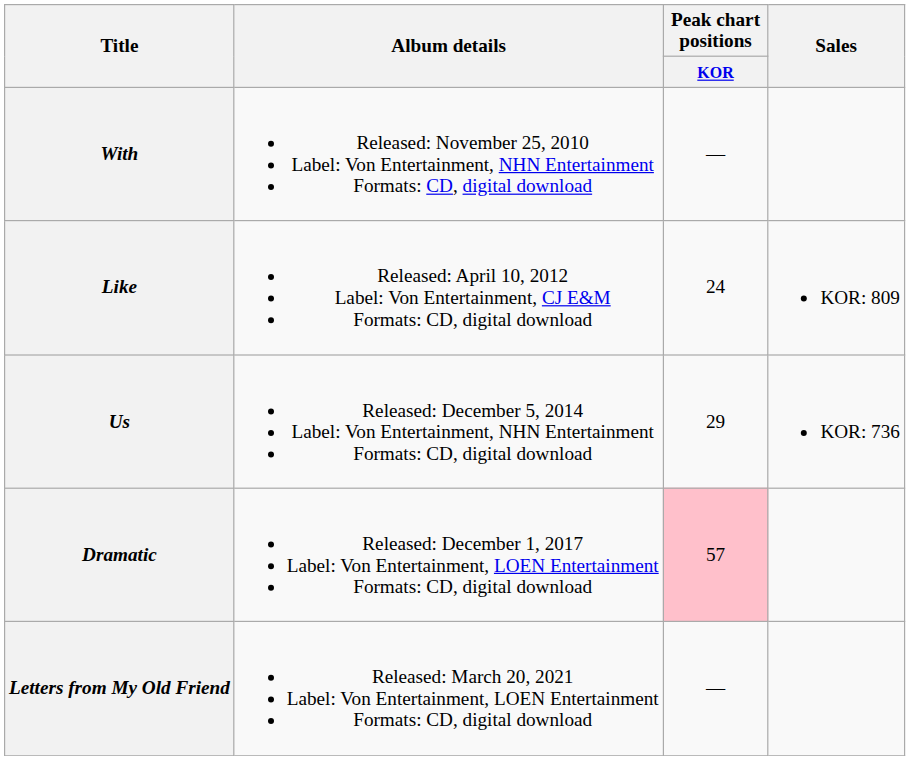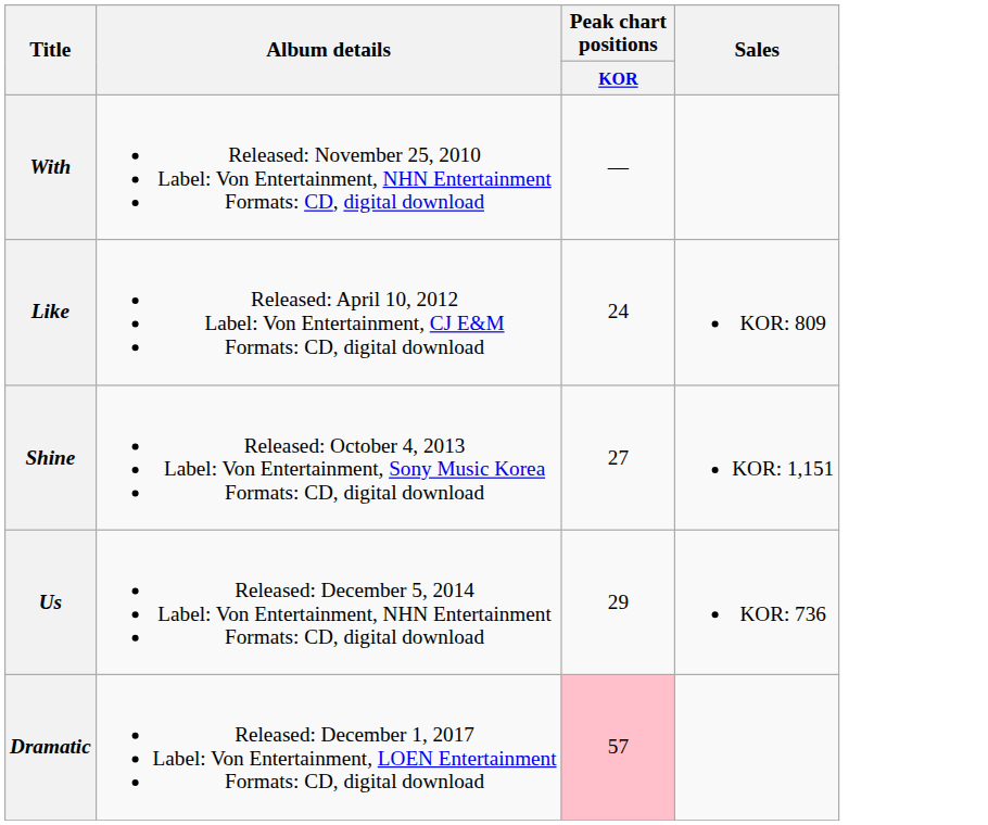+ row: Shine | Released: October 4, 2013 Label: Von Entertainment, Sony Music Korea Formats: CD, digital download | 27 | KOR: 1,151
- row: Letters from My Old Friend | Released: March 20, 2021 Label: Von Entertainment, LOEN Entertainment Formats: CD, digital download | —
